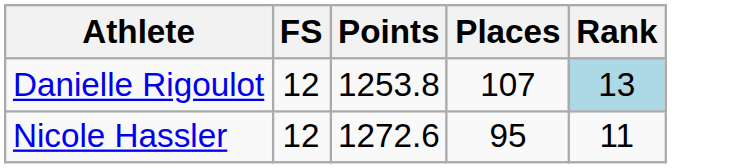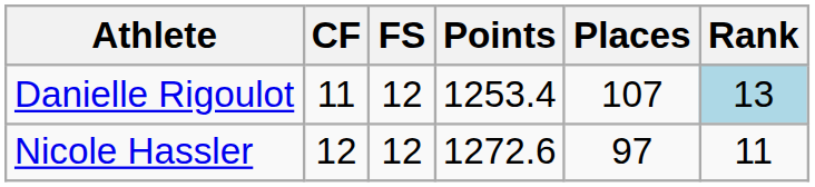+ column: CF | 11 | 12
Danielle Rigoulot | Points: 1253.8 -> 1253.4
Nicole Hassler | Places: 95 -> 97
